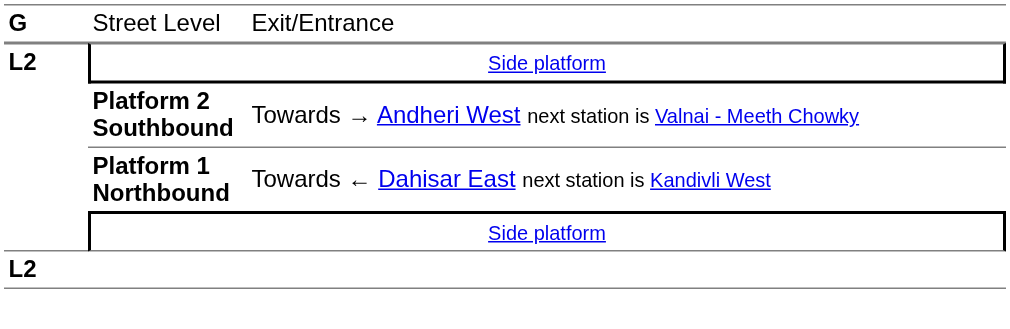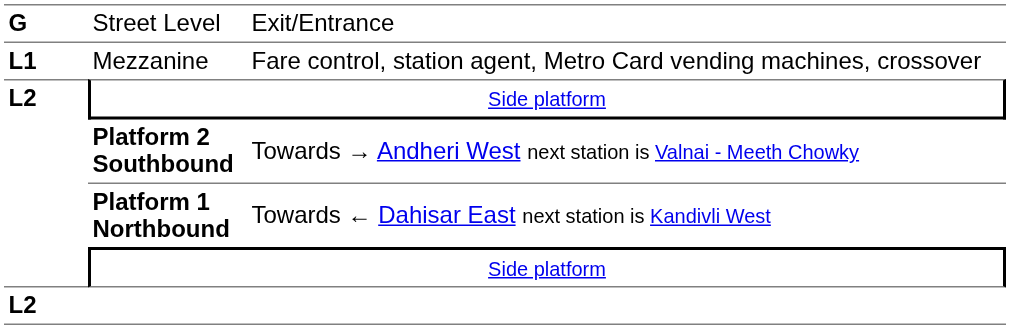+ row: L1 | Mezzanine | Fare control, station agent, Metro Card vending machines, crossover
